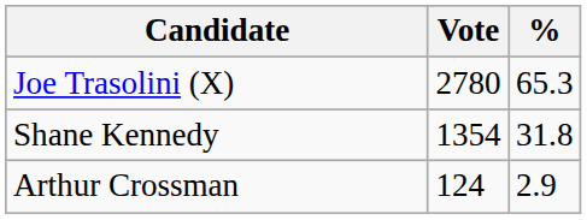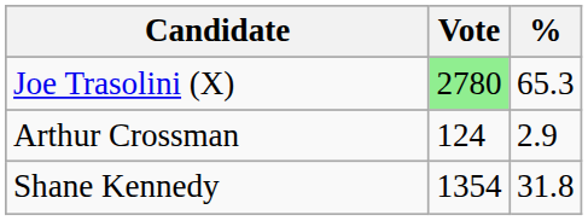Joe Trasolini (X) | Vote: no background -> lightgreen background
rows swapped: Shane Kennedy <-> Arthur Crossman
